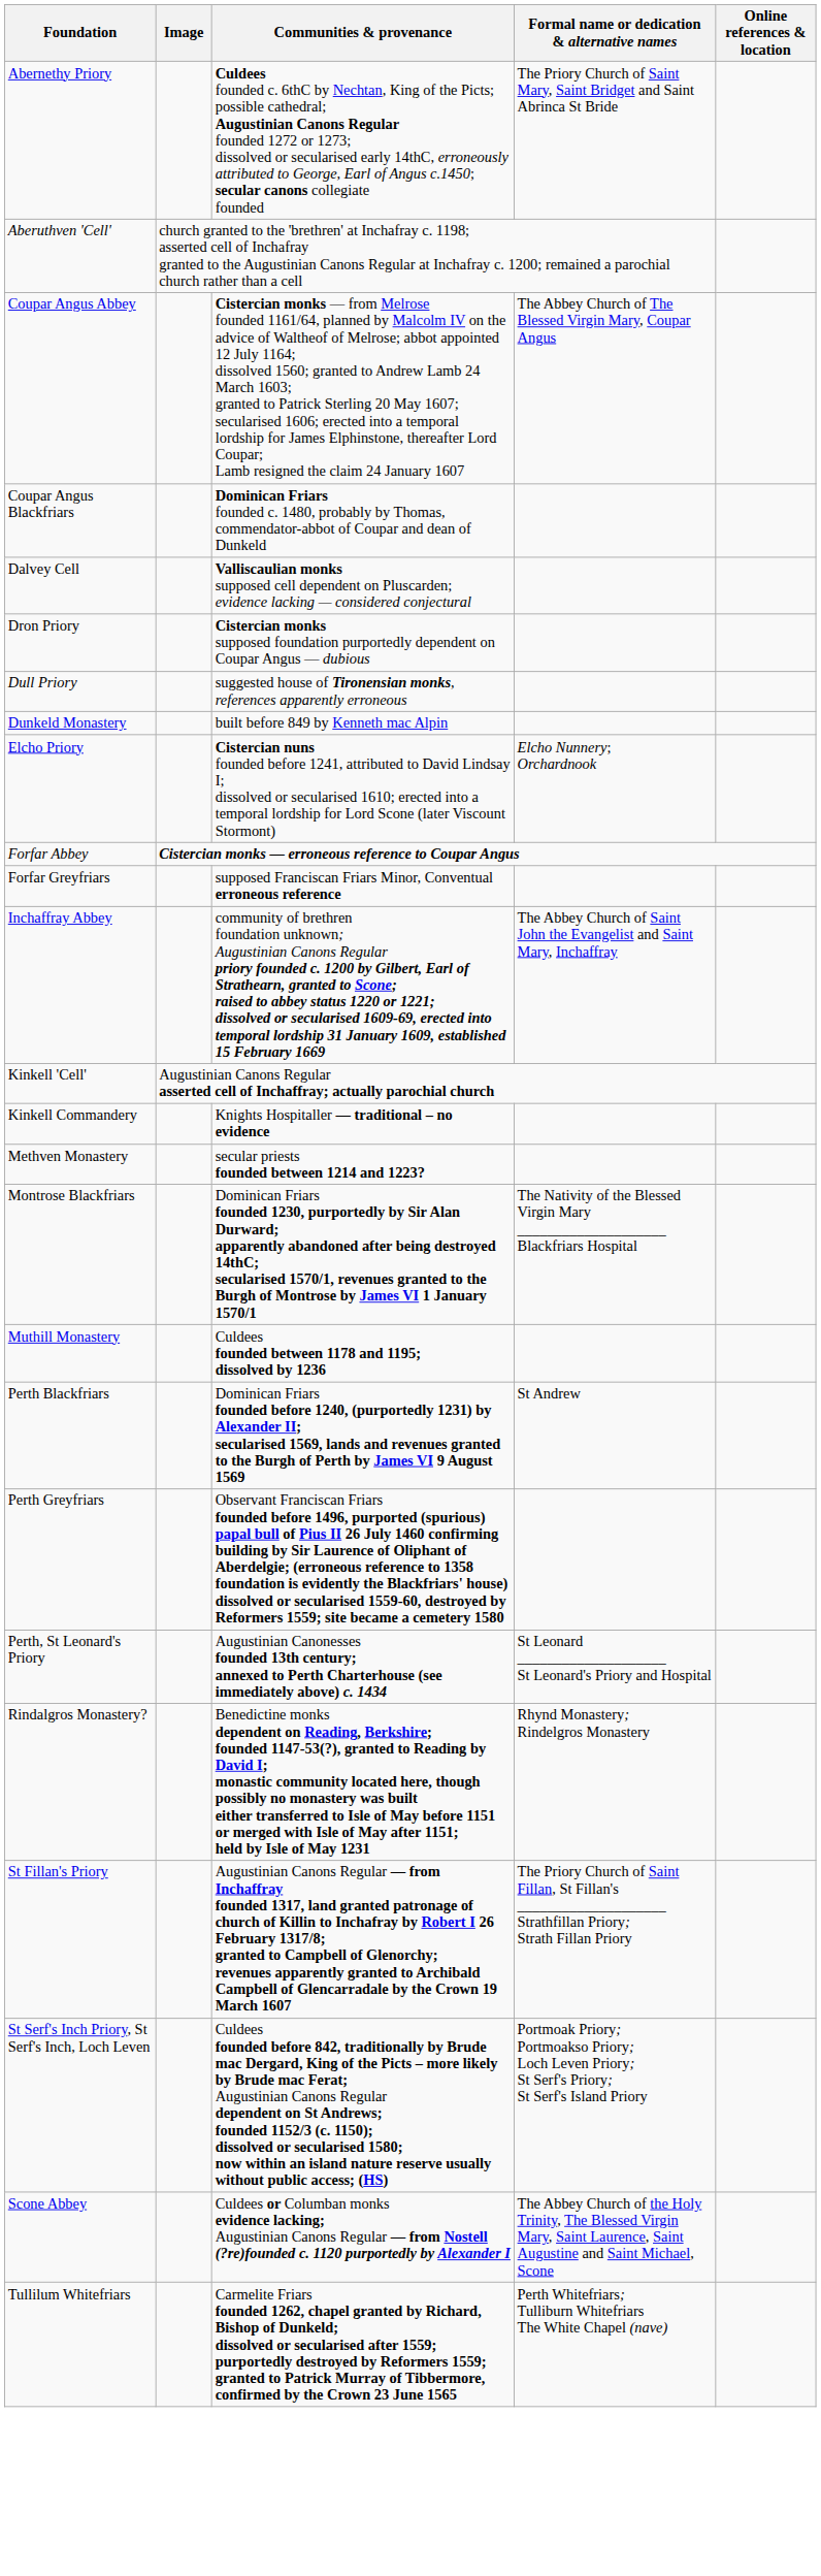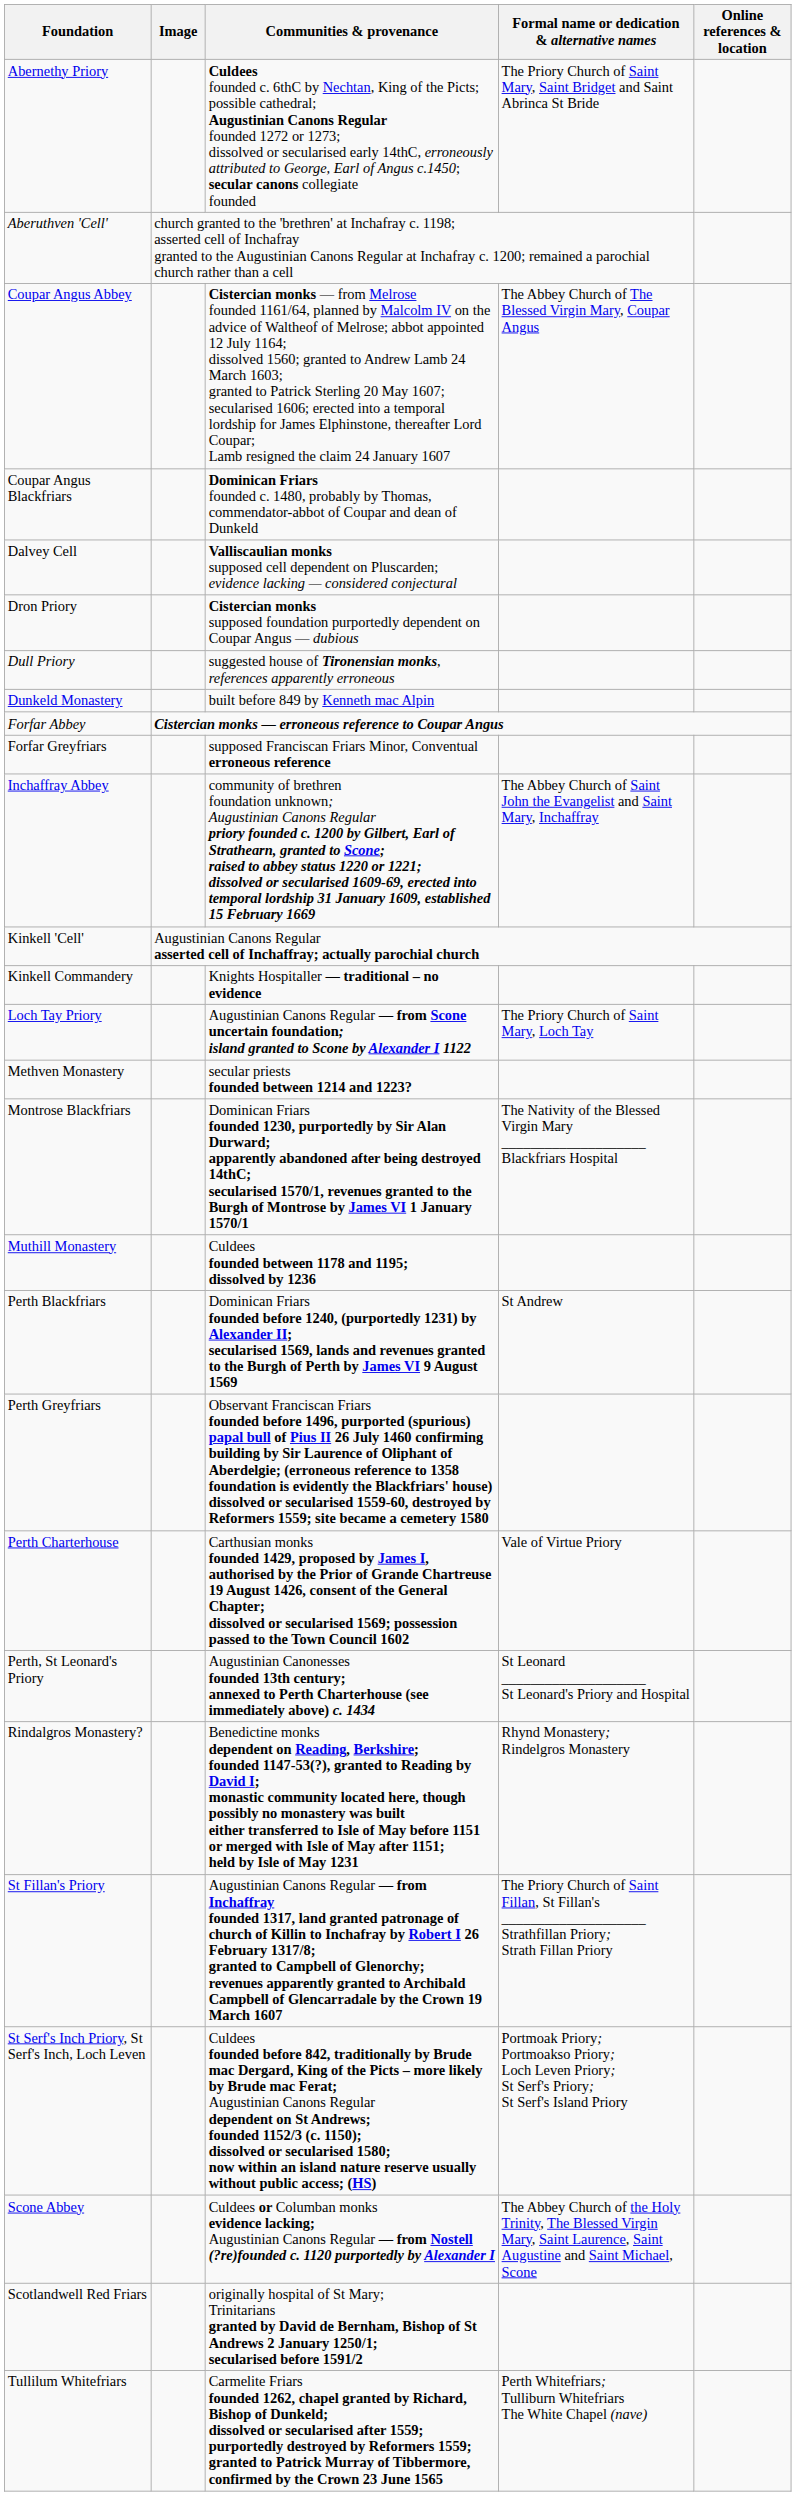- row: Elcho Priory | Cistercian nuns founded before 1241, attributed to David Lindsay I; dissolved or secularised 1610; erected into a temporal lordship for Lord Scone (later Viscount Stormont) | Elcho Nunnery; Orchardnook
+ row: Loch Tay Priory | Augustinian Canons Regular — from Scone uncertain foundation; island granted to Scone by Alexander I 1122 | The Priory Church of Saint Mary, Loch Tay
+ row: Perth Charterhouse | Carthusian monks founded 1429, proposed by James I, authorised by the Prior of Grande Chartreuse 19 August 1426, consent of the General Chapter; dissolved or secularised 1569; possession passed to the Town Council 1602 | Vale of Virtue Priory
+ row: Scotlandwell Red Friars | originally hospital of St Mary; Trinitarians granted by David de Bernham, Bishop of St Andrews 2 January 1250/1; secularised before 1591/2
